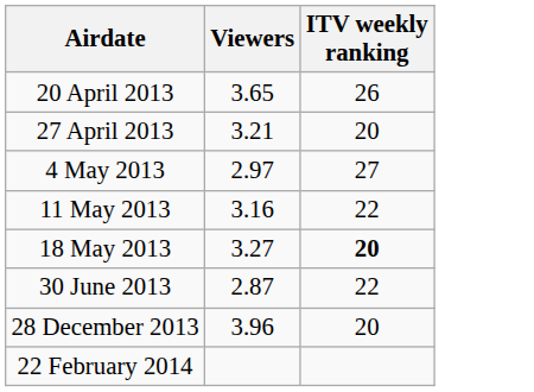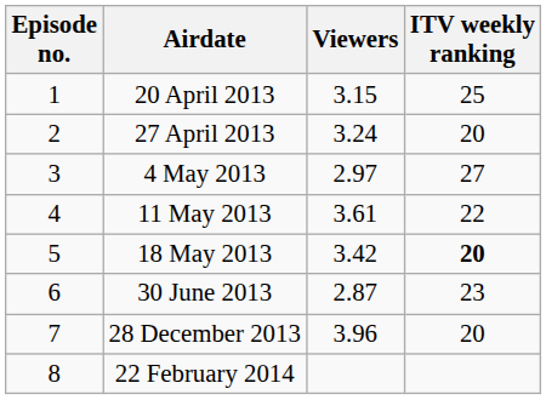+ column: Episode no. | 1 | 2 | 3 | 4 | 5 | 6 | 7 | 8
20 April 2013 | Viewers: 3.65 -> 3.15
20 April 2013 | ITV weekly ranking: 26 -> 25
27 April 2013 | Viewers: 3.21 -> 3.24
11 May 2013 | Viewers: 3.16 -> 3.61
18 May 2013 | Viewers: 3.27 -> 3.42
30 June 2013 | ITV weekly ranking: 22 -> 23
